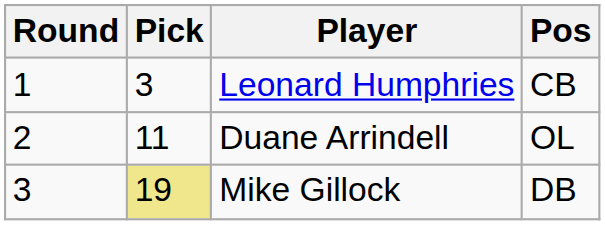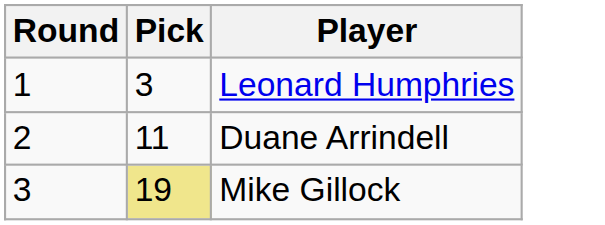- column: Pos | CB | OL | DB
